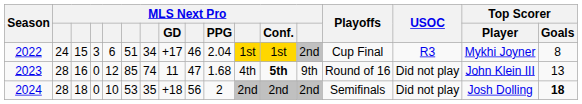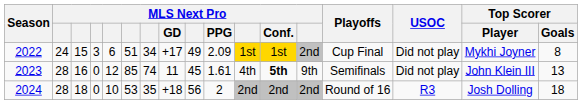2022 | column 9: 46 -> 49
2022 | MLS Next Pro / PPG: 2.04 -> 2.09
2022 | USOC: R3 -> Did not play
2023 | column 9: 47 -> 45
2023 | MLS Next Pro / PPG: 1.68 -> 1.61
2023 | Playoffs: Round of 16 -> Semifinals
2024 | Playoffs: Semifinals -> Round of 16
2024 | USOC: Did not play -> R3
2024 | Top Scorer / Goals: bold -> normal
